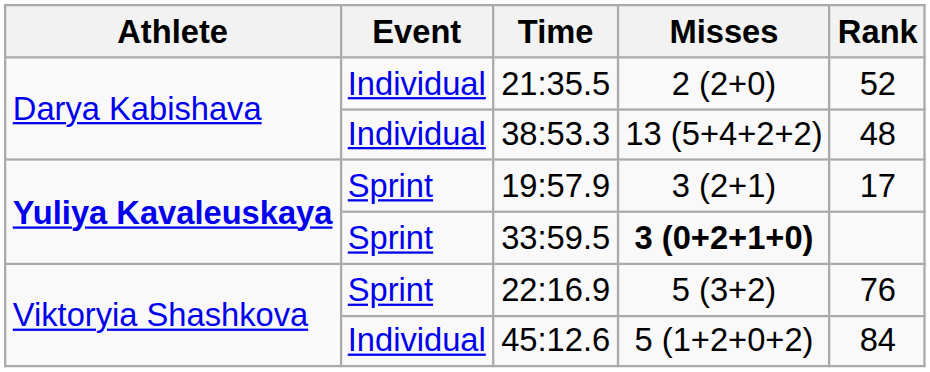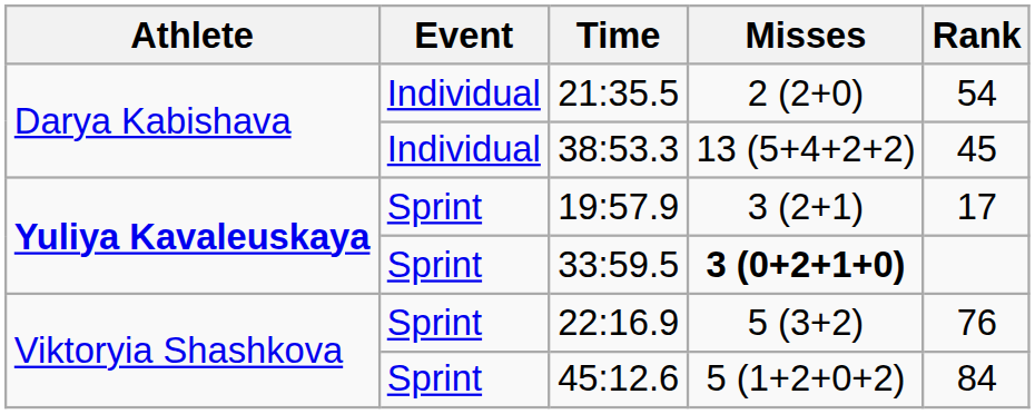21:35.5 | Rank: 52 -> 54
38:53.3 | Rank: 48 -> 45
45:12.6 | Event: Individual -> Sprint
